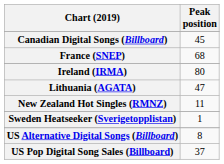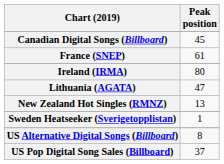France (SNEP) | Peak position: 68 -> 61
New Zealand Hot Singles (RMNZ) | Peak position: 11 -> 13
